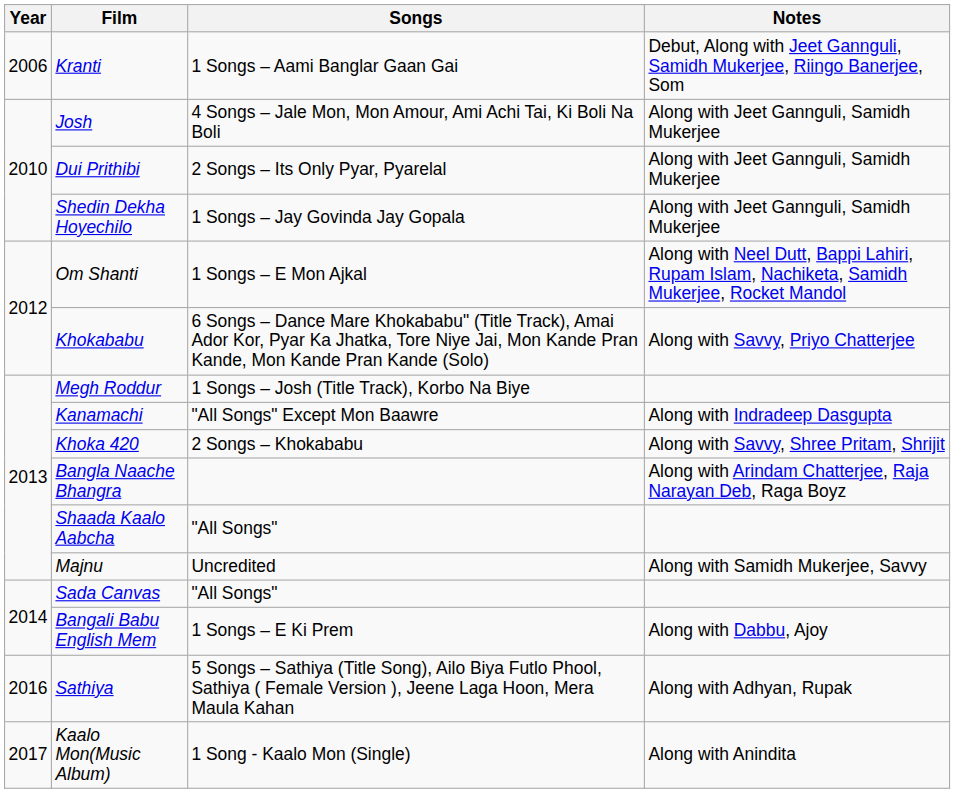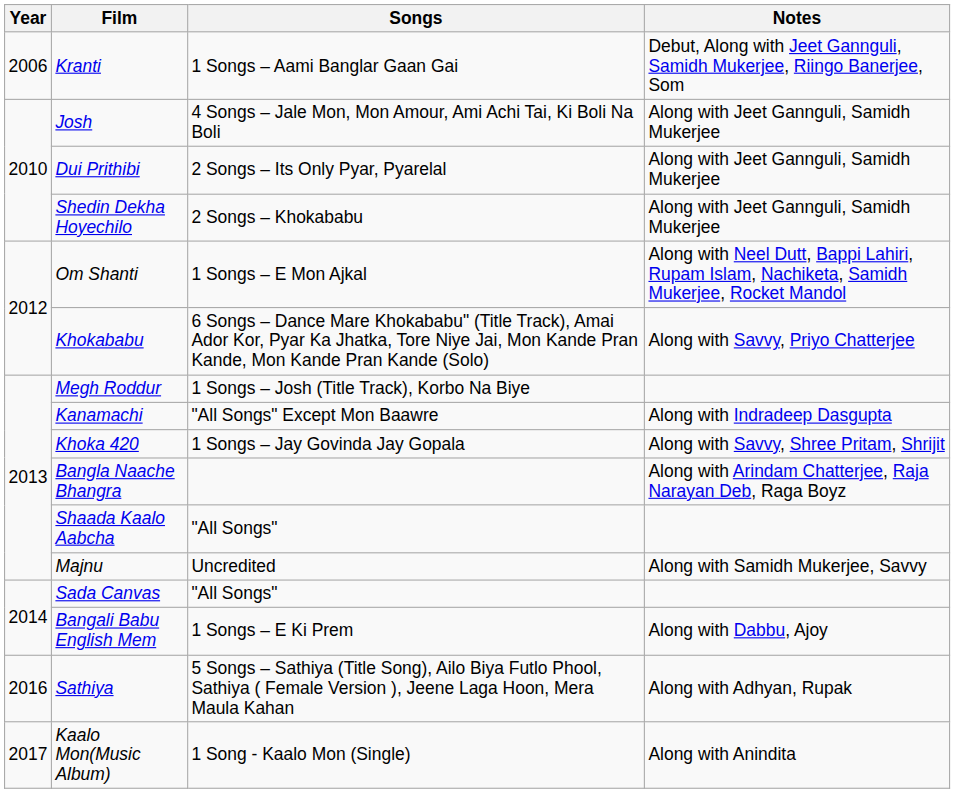Shedin Dekha Hoyechilo | Songs: 1 Songs – Jay Govinda Jay Gopala -> 2 Songs – Khokababu
Khoka 420 | Songs: 2 Songs – Khokababu -> 1 Songs – Jay Govinda Jay Gopala
